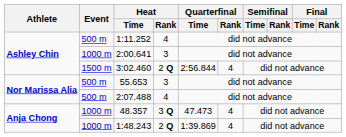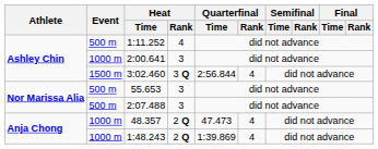3:02.460 | Heat / Rank: 2 Q -> 3 Q
2:07.488 | Heat / Rank: 4 -> 3
48.357 | Heat / Rank: 3 Q -> 2 Q
